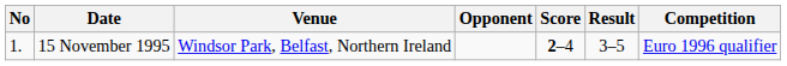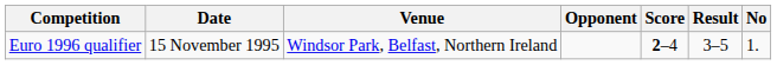columns swapped: No <-> Competition
